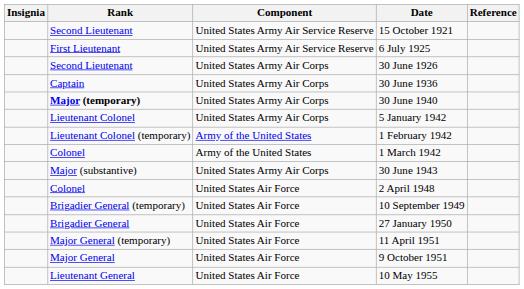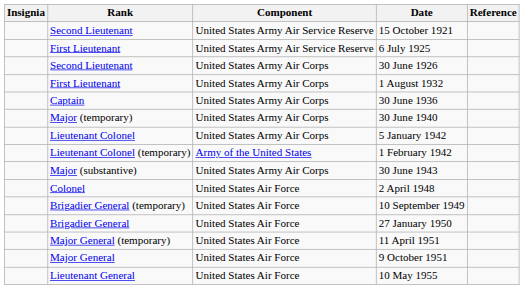+ row: First Lieutenant | United States Army Air Corps | 1 August 1932
30 June 1940 | Rank: bold -> normal
- row: Colonel | Army of the United States | 1 March 1942
